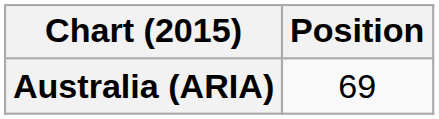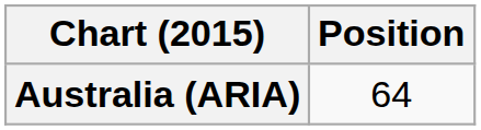Australia (ARIA) | Position: 69 -> 64
